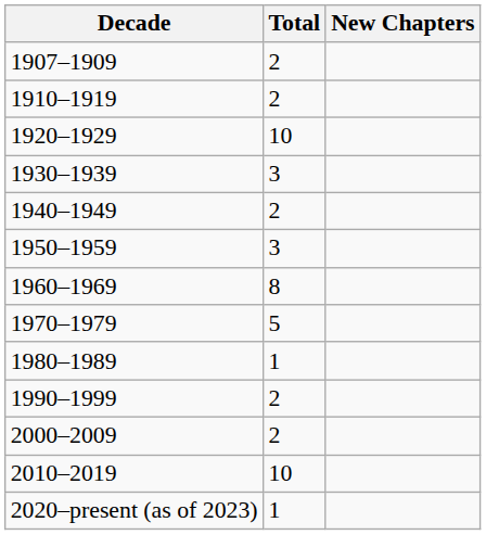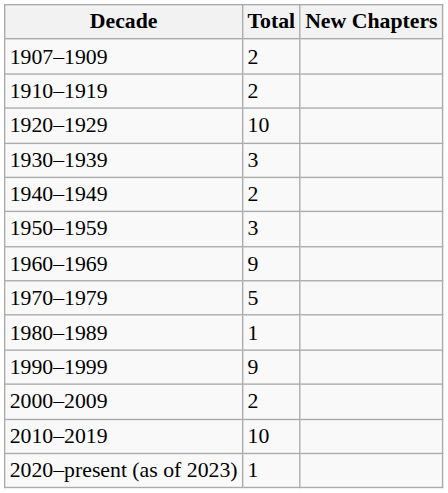1960–1969 | Total: 8 -> 9
1990–1999 | Total: 2 -> 9
